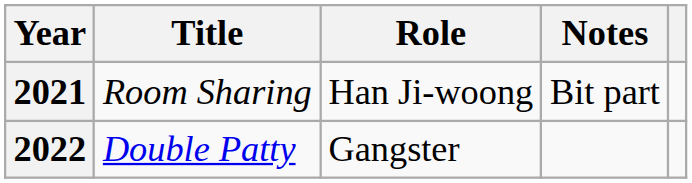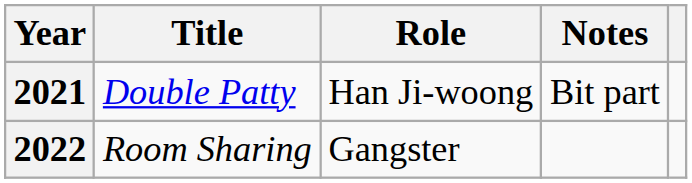2021 | Title: Room Sharing -> Double Patty
2022 | Title: Double Patty -> Room Sharing
